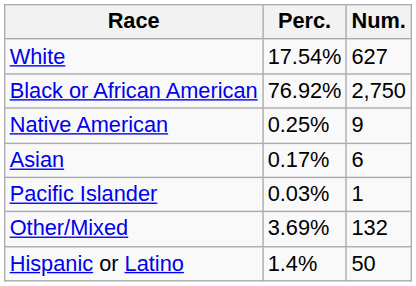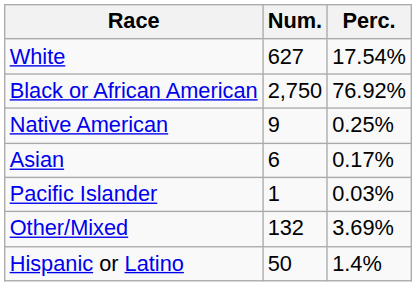columns swapped: Num. <-> Perc.
